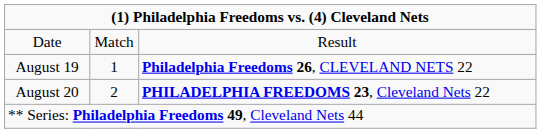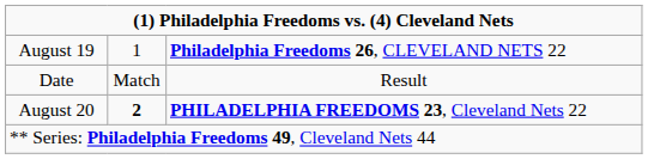rows swapped: Date <-> August 19
August 20 | column 2: normal -> bold
